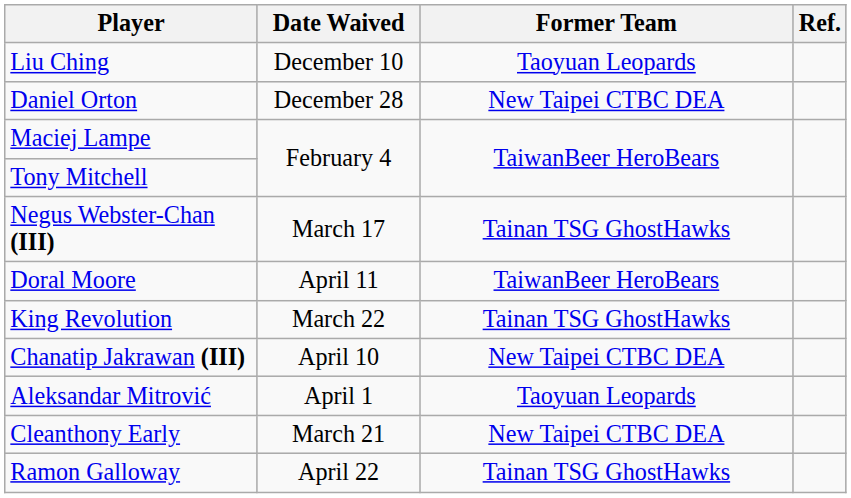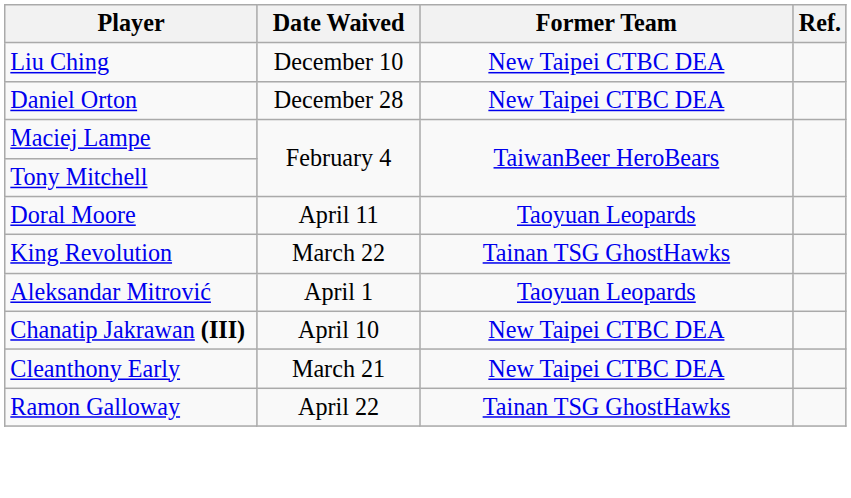Liu Ching | Former Team: Taoyuan Leopards -> New Taipei CTBC DEA
- row: Negus Webster-Chan (III) | March 17 | Tainan TSG GhostHawks
Doral Moore | Former Team: TaiwanBeer HeroBears -> Taoyuan Leopards
rows swapped: Aleksandar Mitrović <-> Chanatip Jakrawan (III)
